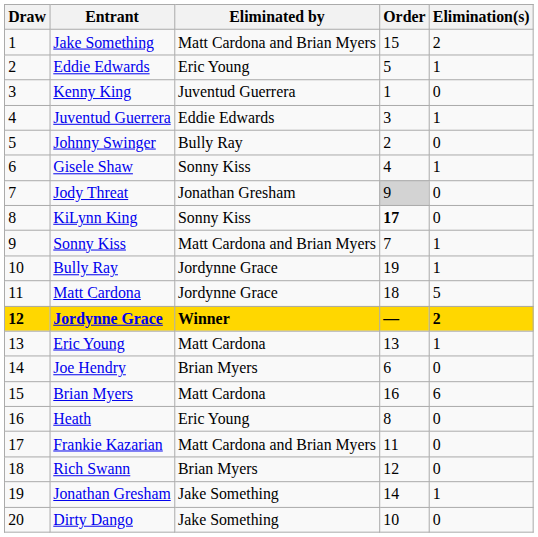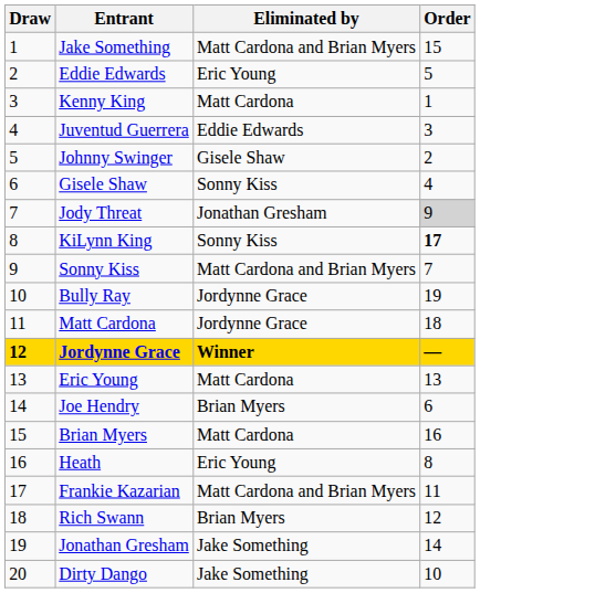- column: Elimination(s) | 2 | 1 | 0 | 1 | 0 | 1 | 0 | 0 | 1 | 1 | 5 | 2 | 1 | 0 | 6 | 0 | 0 | 0 | 1 | 0
Kenny King | Eliminated by: Juventud Guerrera -> Matt Cardona
Johnny Swinger | Eliminated by: Bully Ray -> Gisele Shaw
